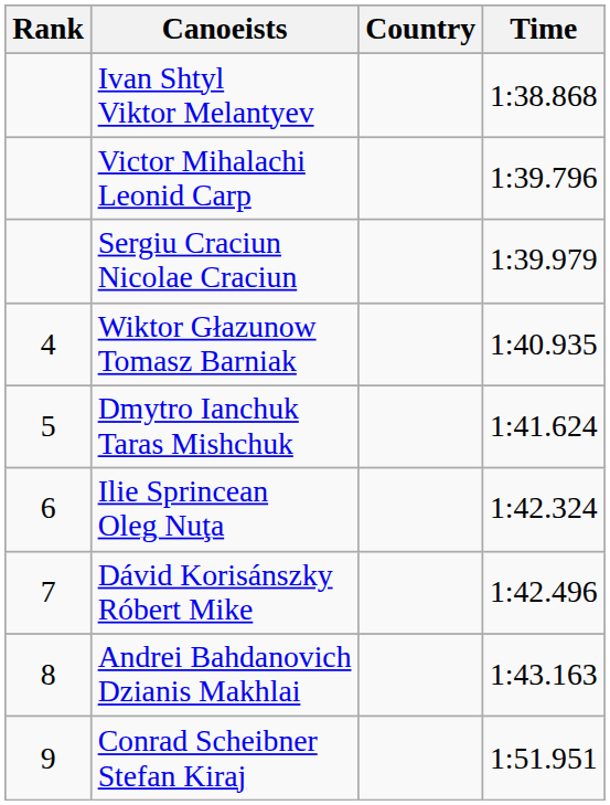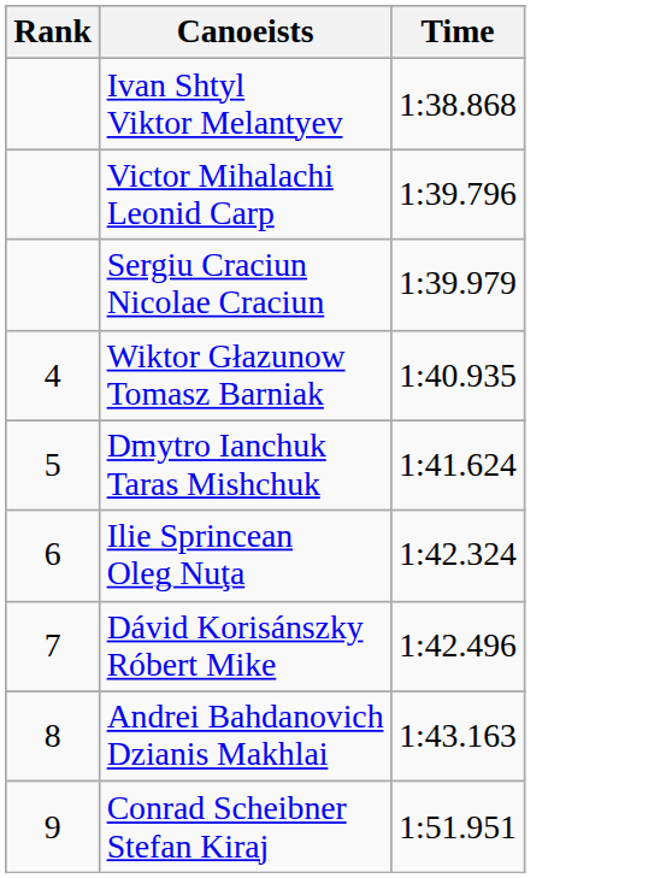- column: Country
